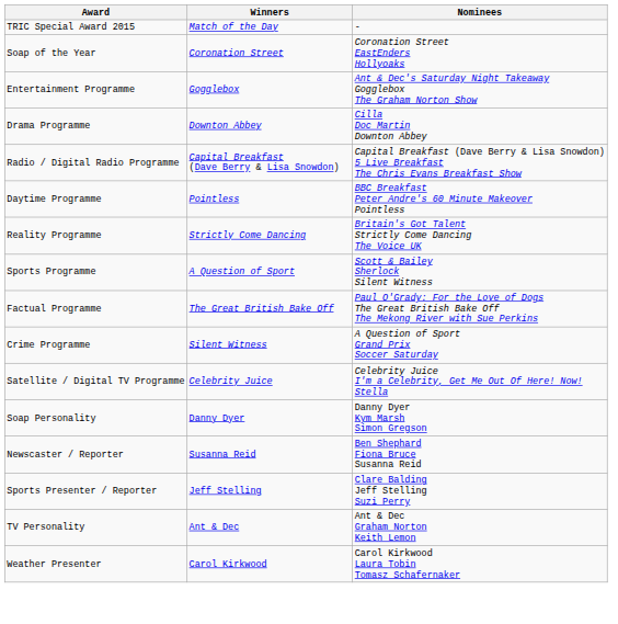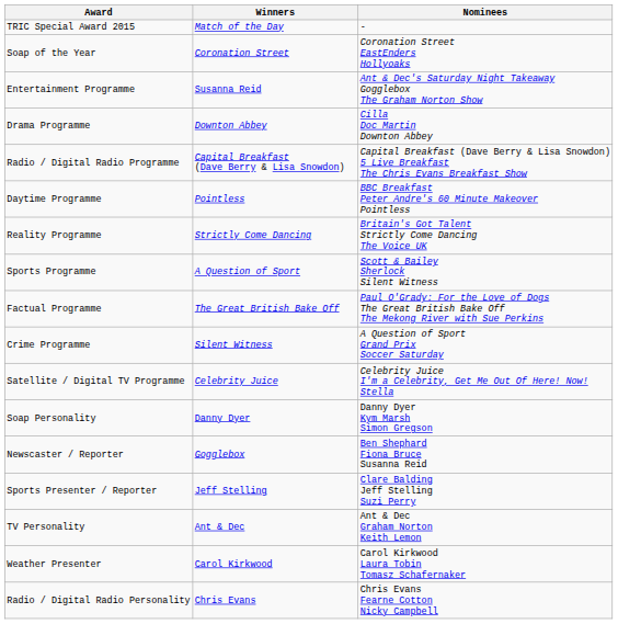Entertainment Programme | Winners: Gogglebox -> Susanna Reid
Newscaster / Reporter | Winners: Susanna Reid -> Gogglebox
+ row: Radio / Digital Radio Personality | Chris Evans | Chris Evans Fearne Cotton Nicky Campbell
